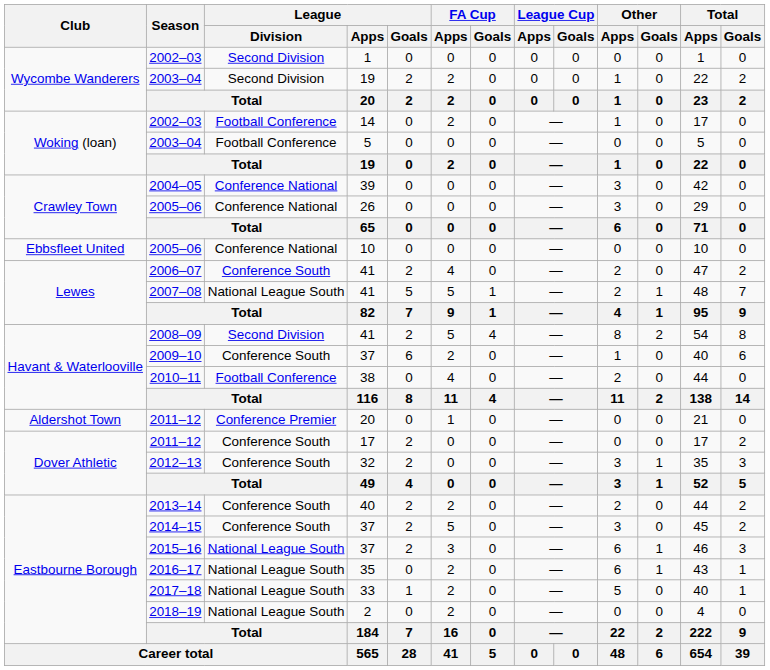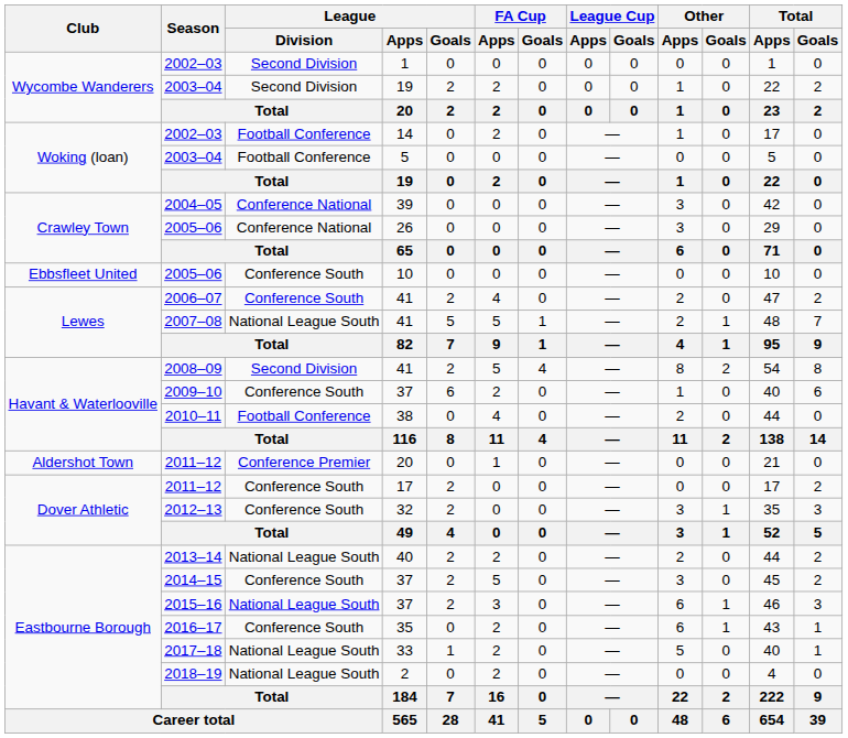2005–06 / 10 | League / Division: Conference National -> Conference South
2013–14 | League / Division: Conference South -> National League South
2016–17 | League / Division: National League South -> Conference South
